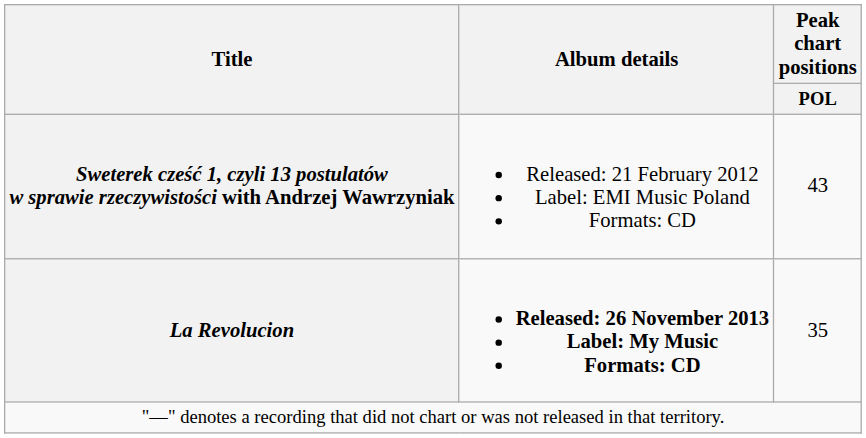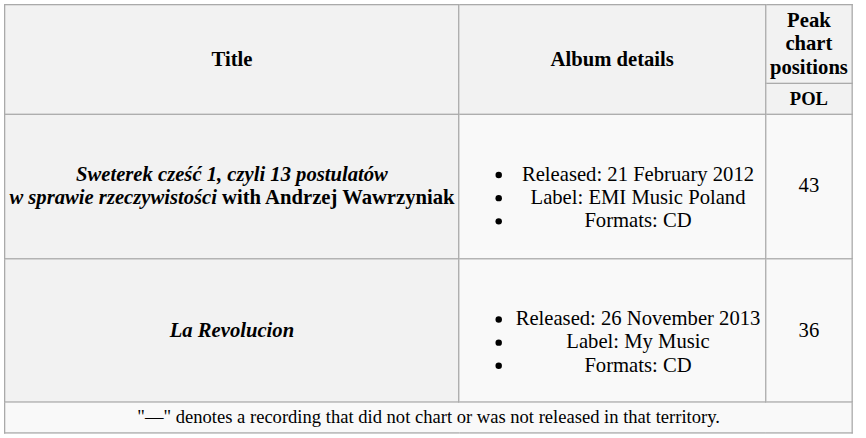La Revolucion | Album details: bold -> normal
La Revolucion | Peak chart positions / POL: 35 -> 36
